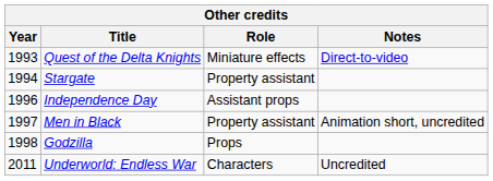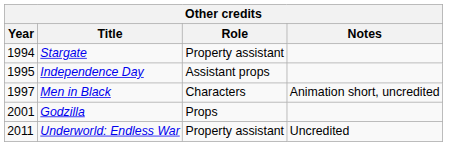- row: 1993 | Quest of the Delta Knights | Miniature effects | Direct-to-video
Independence Day | Year: 1996 -> 1995
Men in Black | Role: Property assistant -> Characters
Godzilla | Year: 1998 -> 2001
Underworld: Endless War | Role: Characters -> Property assistant
